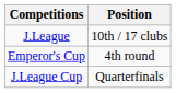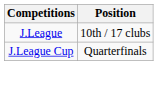- row: Emperor's Cup | 4th round
